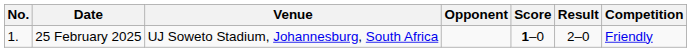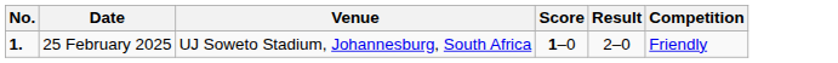- column: Opponent
25 February 2025 | No.: normal -> bold
